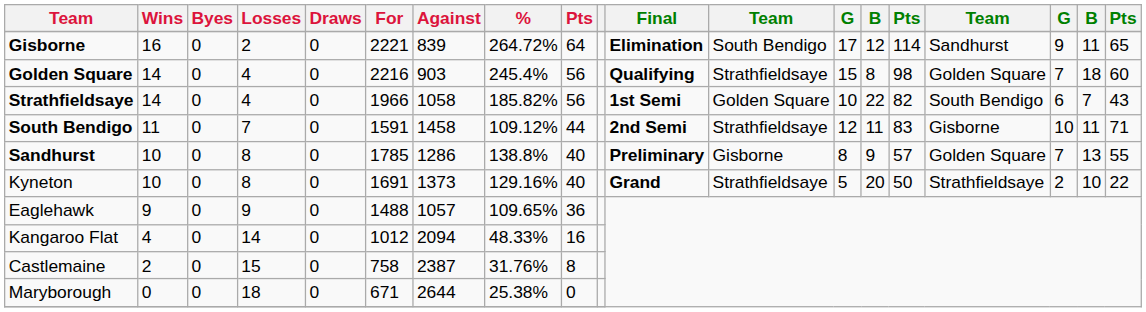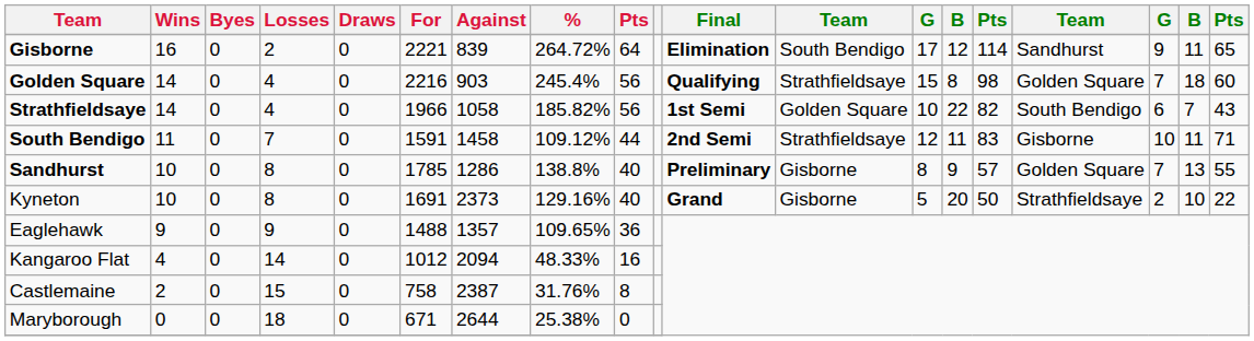Kyneton | Against: 1373 -> 2373
Kyneton | column 12: Strathfieldsaye -> Gisborne
Eaglehawk | Against: 1057 -> 1357
